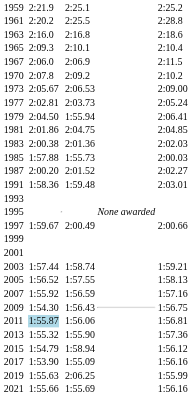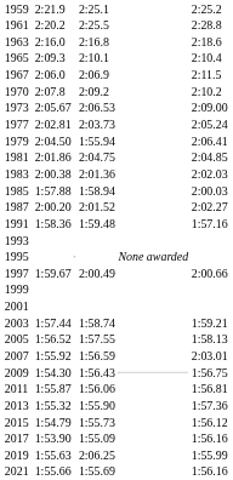1985 | column 5: 1:55.73 -> 1:58.94
1991 | column 7: 2:03.01 -> 1:57.16
2007 | column 7: 1:57.16 -> 2:03.01
2011 | column 3: lightblue background -> no background
2015 | column 5: 1:58.94 -> 1:55.73
